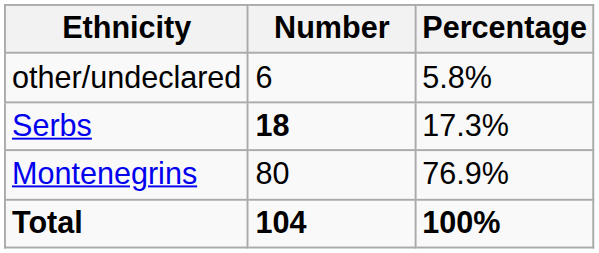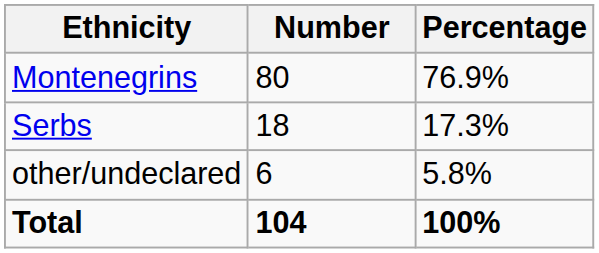rows swapped: Montenegrins <-> other/undeclared
Serbs | Number: bold -> normal
